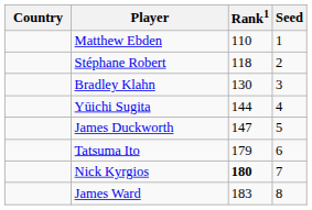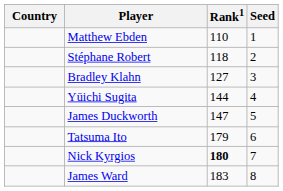Bradley Klahn | Rank1: 130 -> 127
